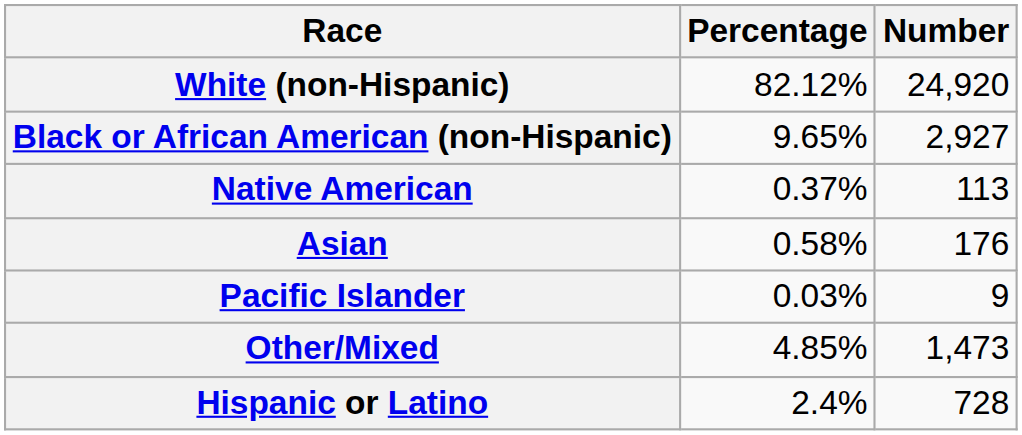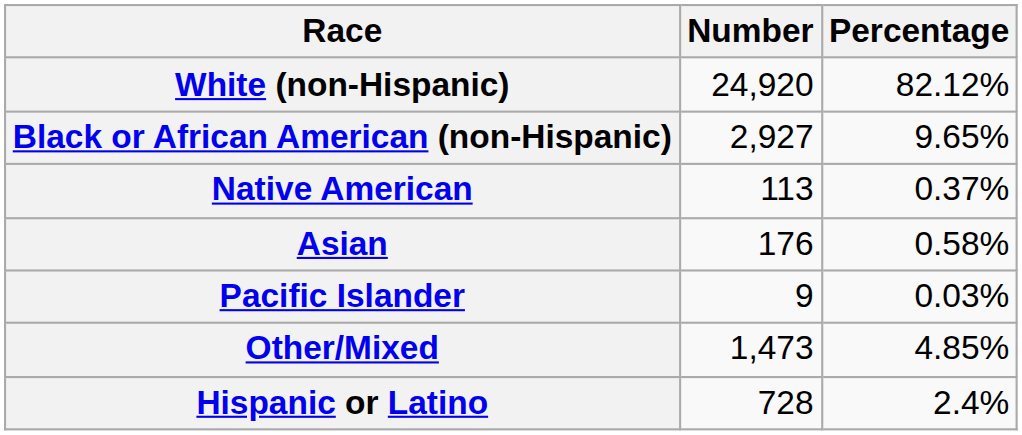columns swapped: Number <-> Percentage
